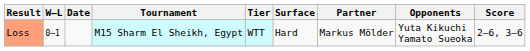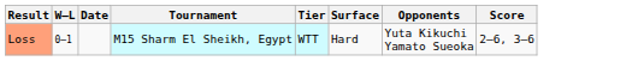- column: Partner | Markus Mölder
